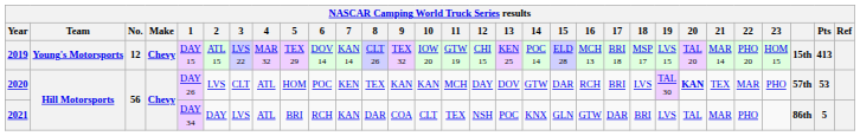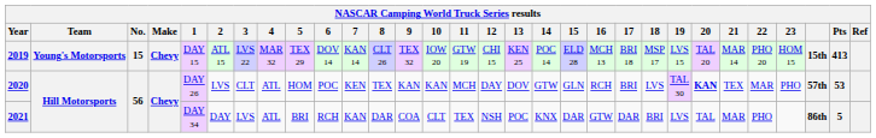2019 | No.: 12 -> 15
2020 | 15: DAR -> GLN
2021 | 15: GLN -> DAR
